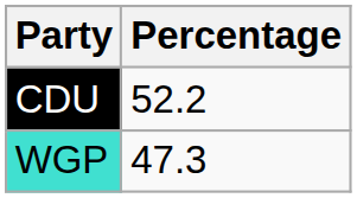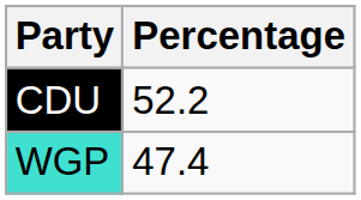WGP | Percentage: 47.3 -> 47.4
